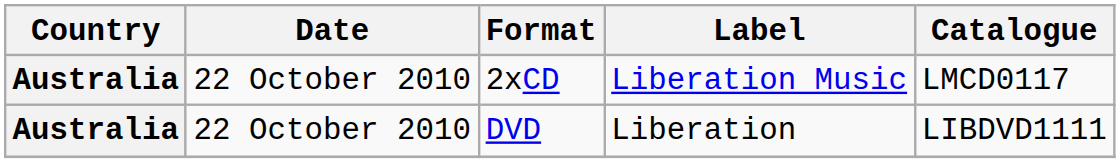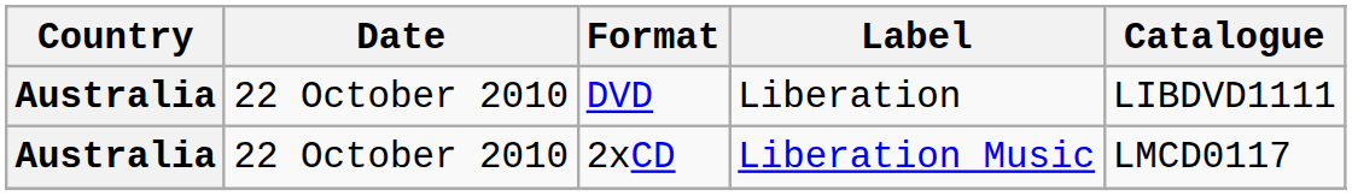rows swapped: 2xCD <-> DVD
